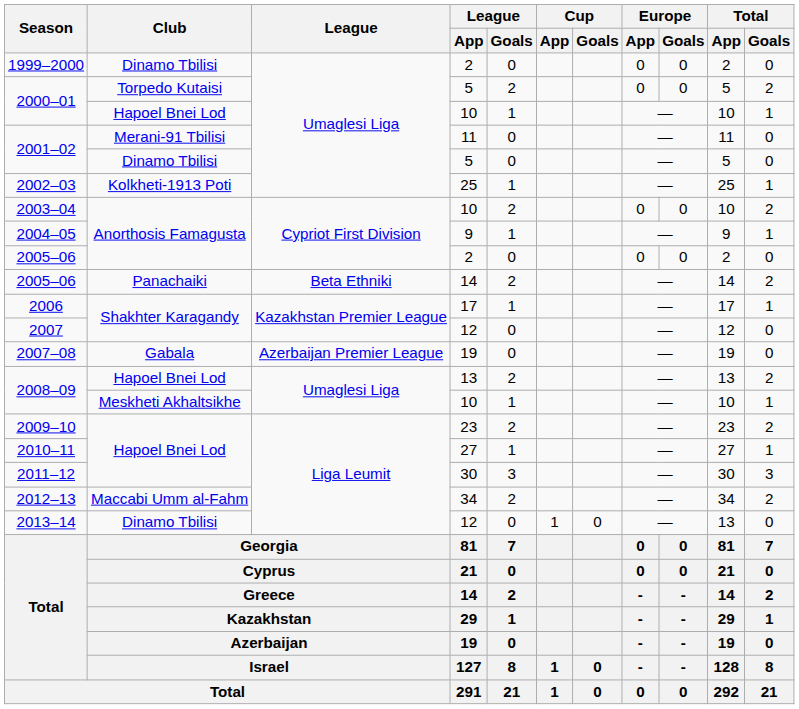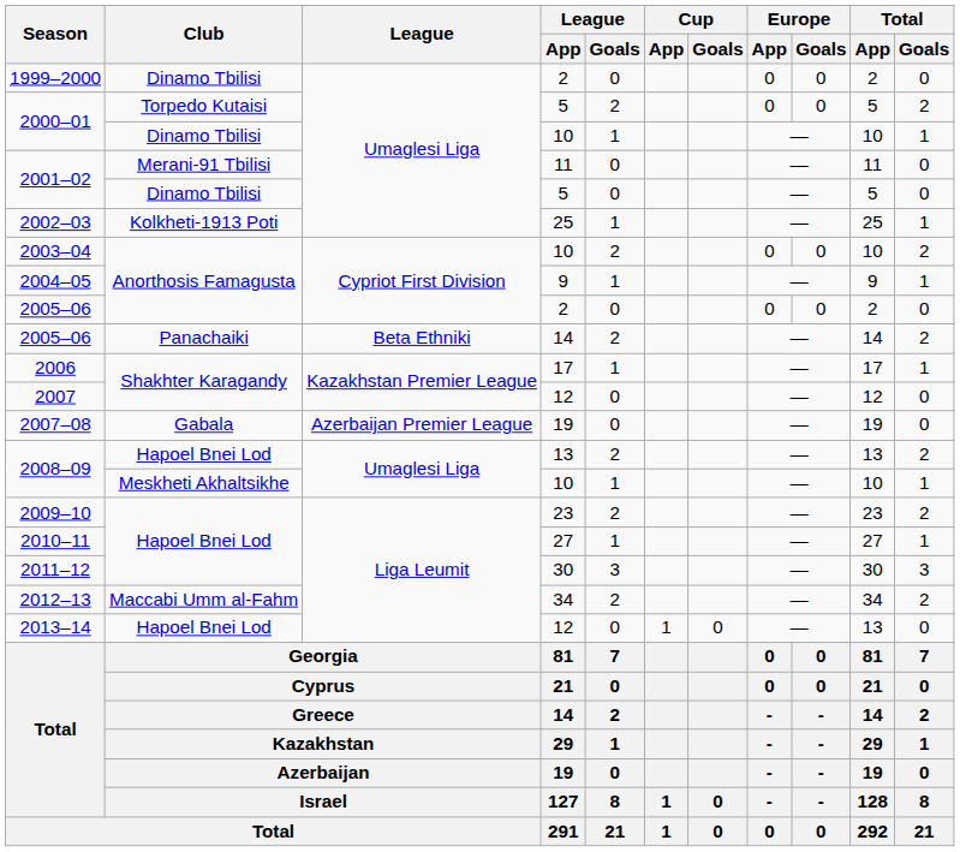2000–01 / 10 | Club: Hapoel Bnei Lod -> Dinamo Tbilisi
2013–14 | Club: Dinamo Tbilisi -> Hapoel Bnei Lod
